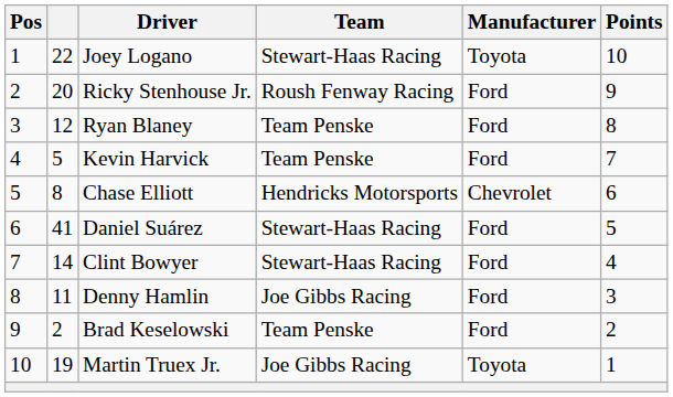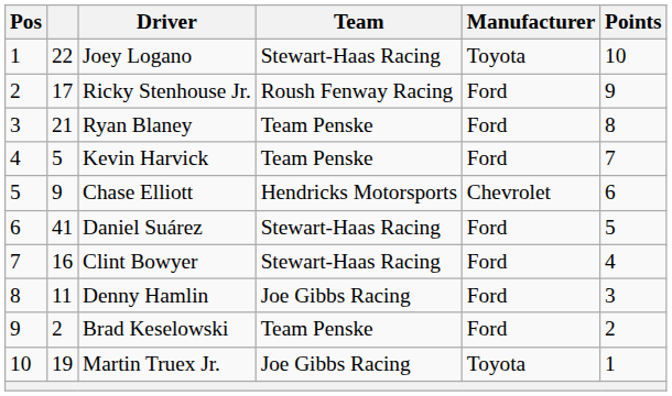Ricky Stenhouse Jr. | column 2: 20 -> 17
Ryan Blaney | column 2: 12 -> 21
Chase Elliott | column 2: 8 -> 9
Clint Bowyer | column 2: 14 -> 16
